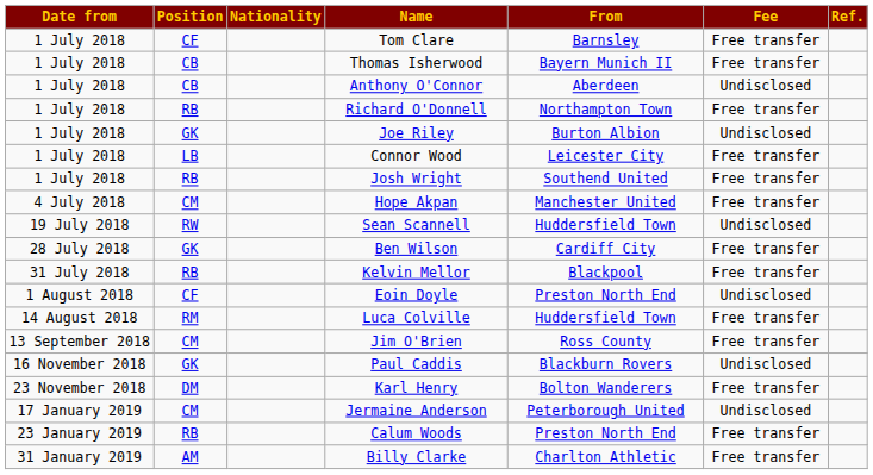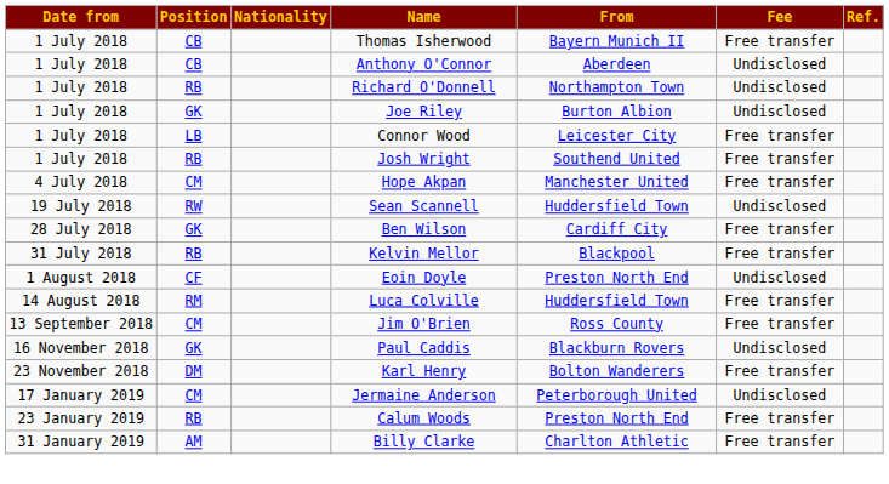- row: 1 July 2018 | CF | Tom Clare | Barnsley | Free transfer
Richard O'Donnell | Fee: Free transfer -> Undisclosed
